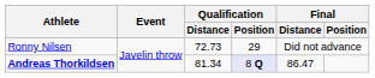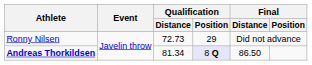Andreas Thorkildsen | Final / Distance: 86.47 -> 86.50
